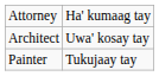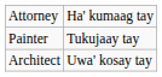rows swapped: Architect <-> Painter
